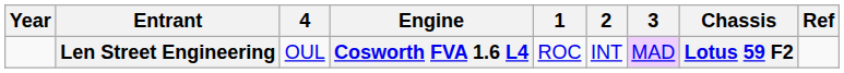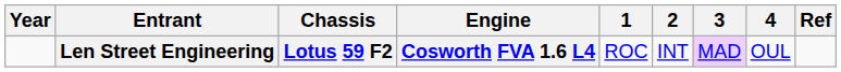columns swapped: Chassis <-> 4
